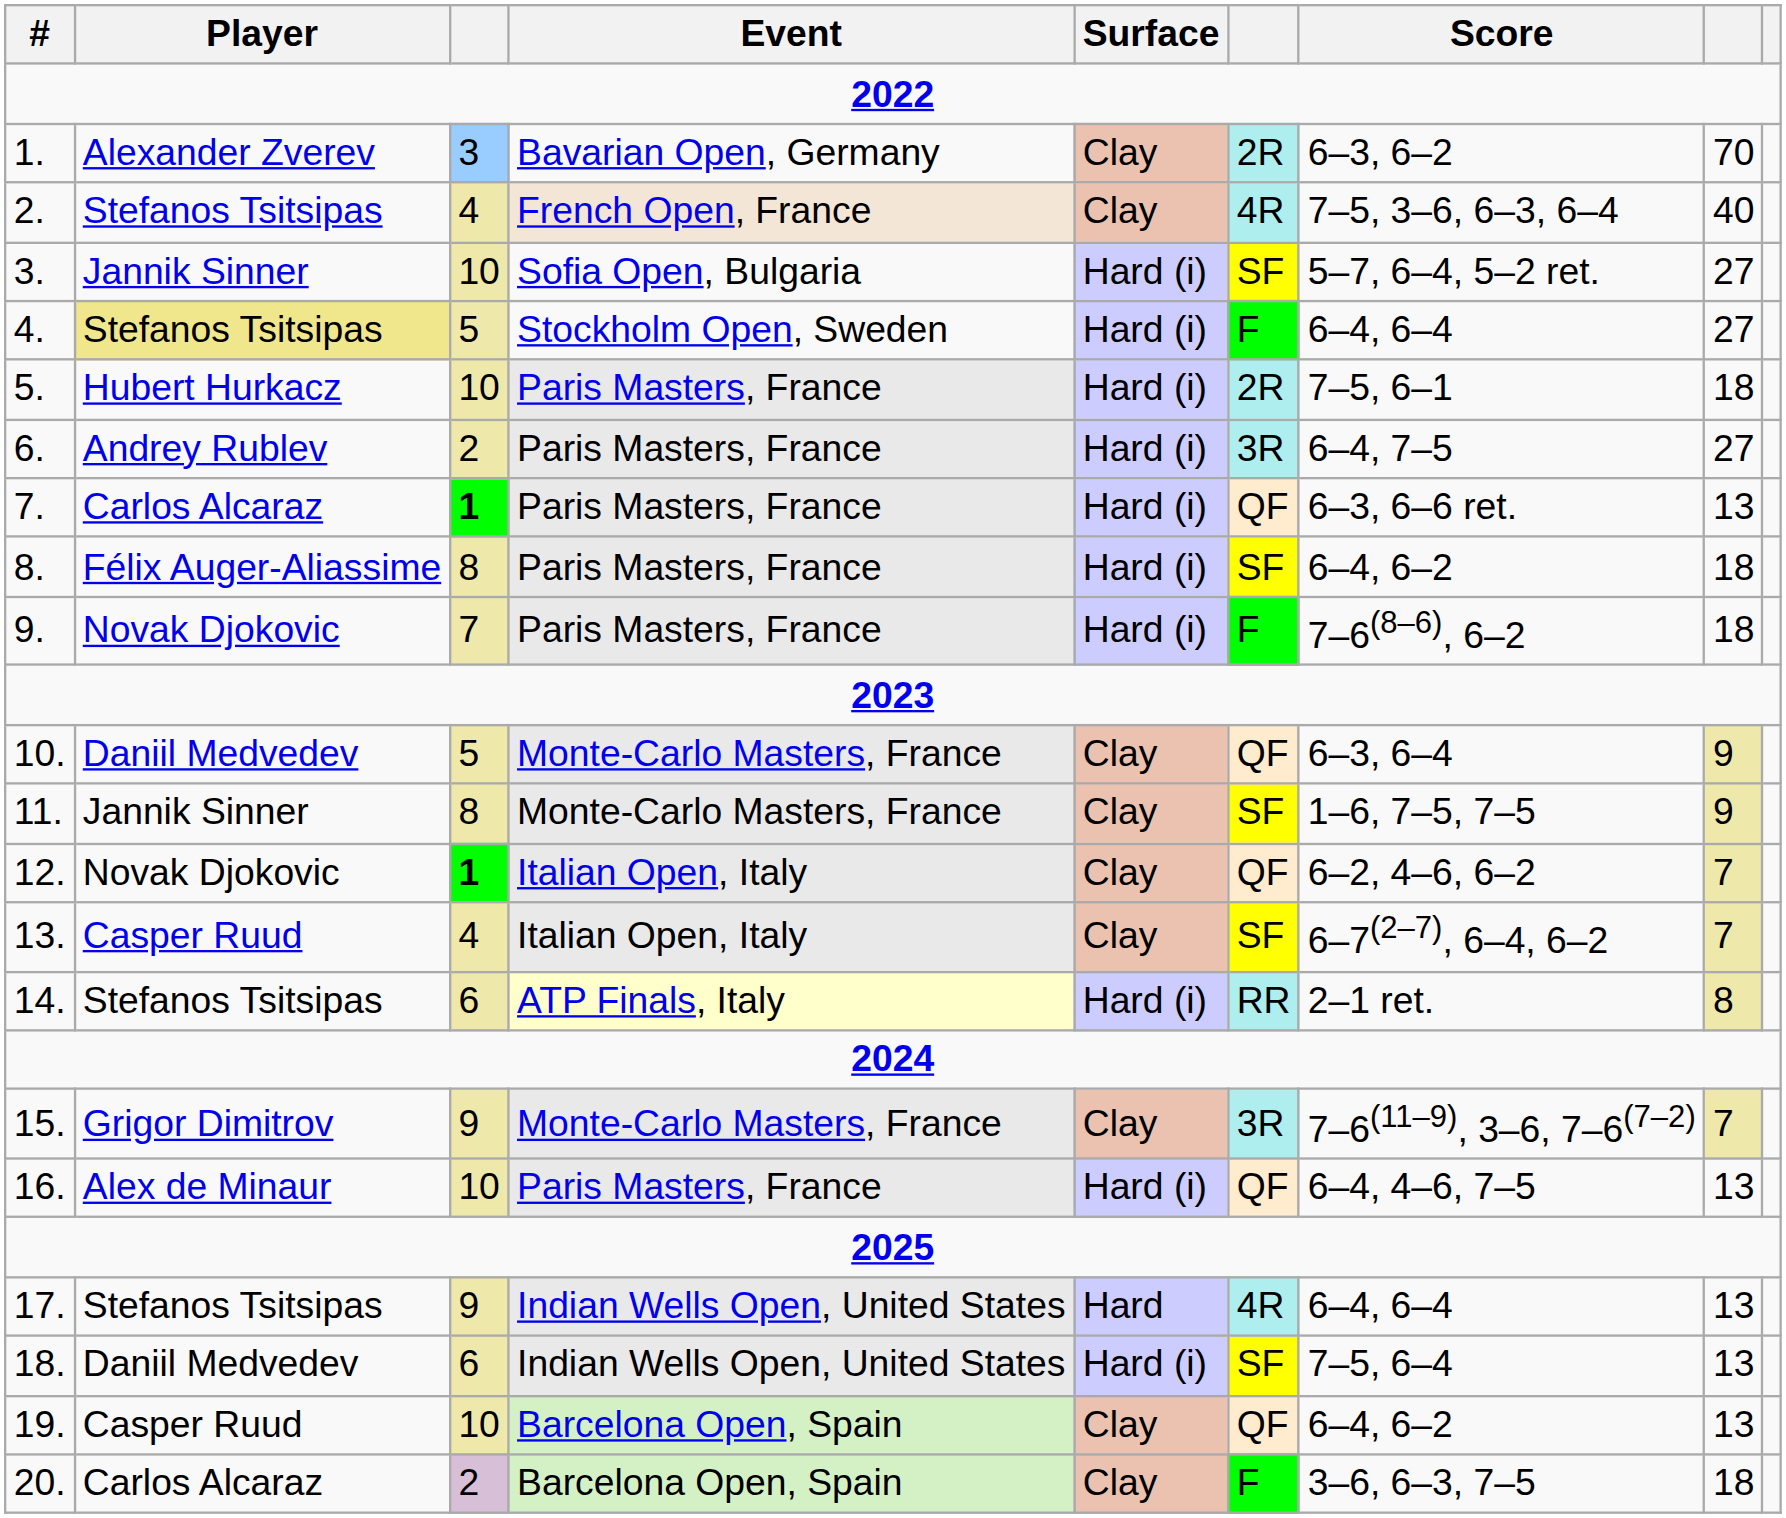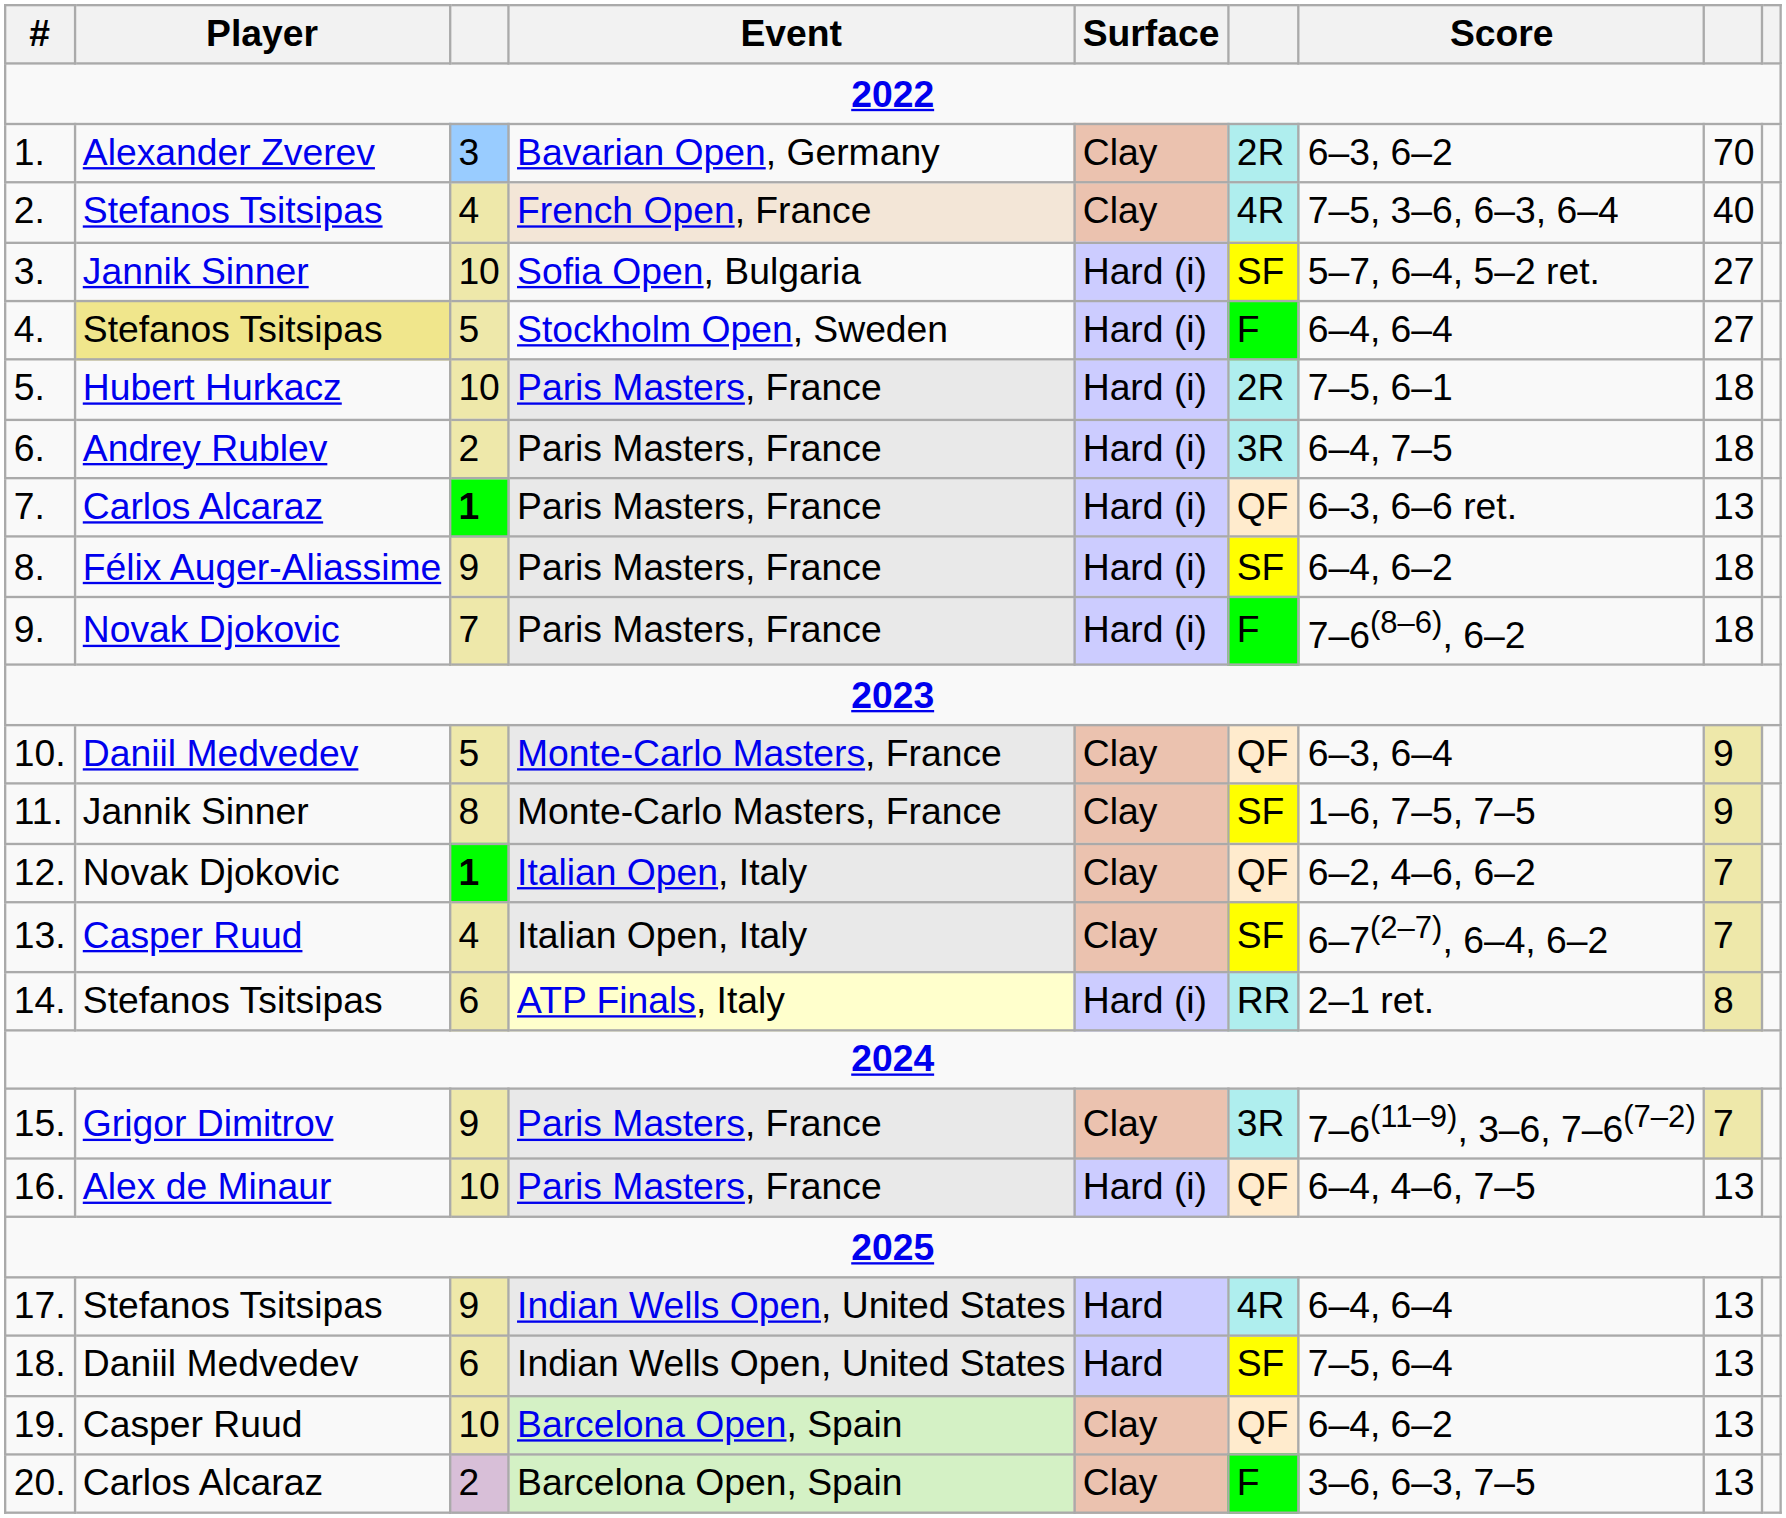6. | column 8: 27 -> 18
8. | column 3: 8 -> 9
15. | Event: Monte-Carlo Masters, France -> Paris Masters, France
18. | Surface: Hard (i) -> Hard
20. | column 8: 18 -> 13
